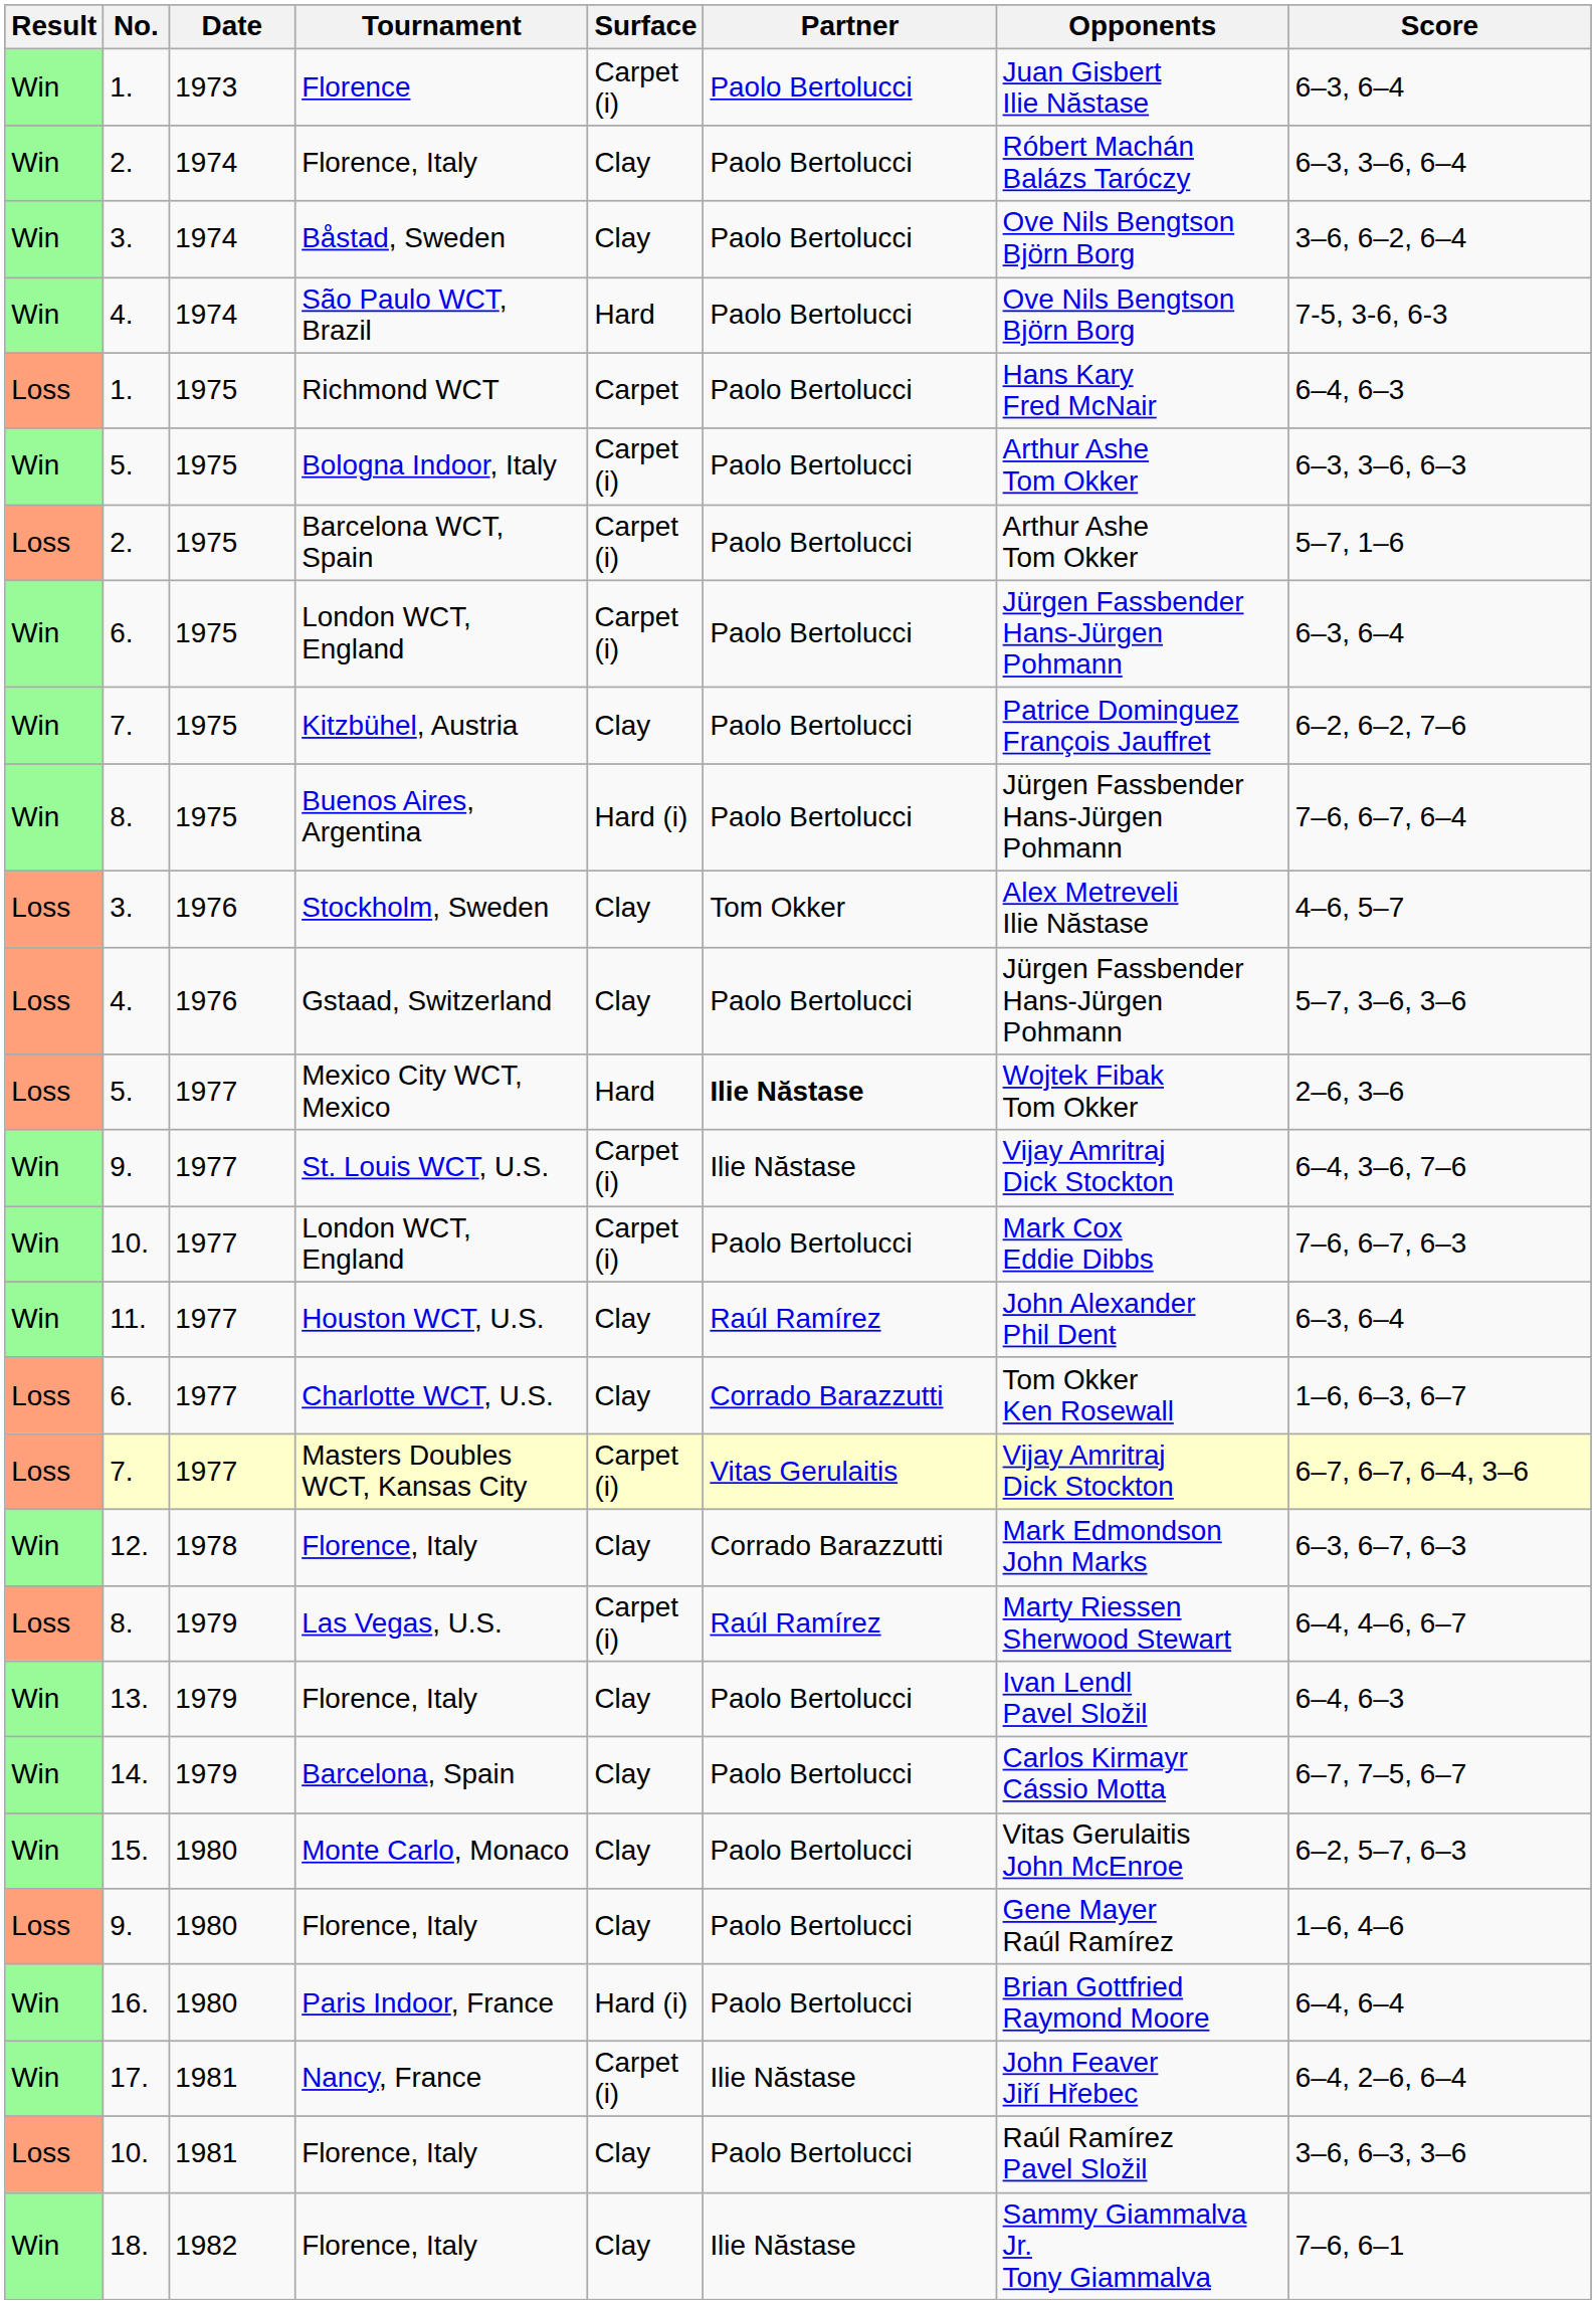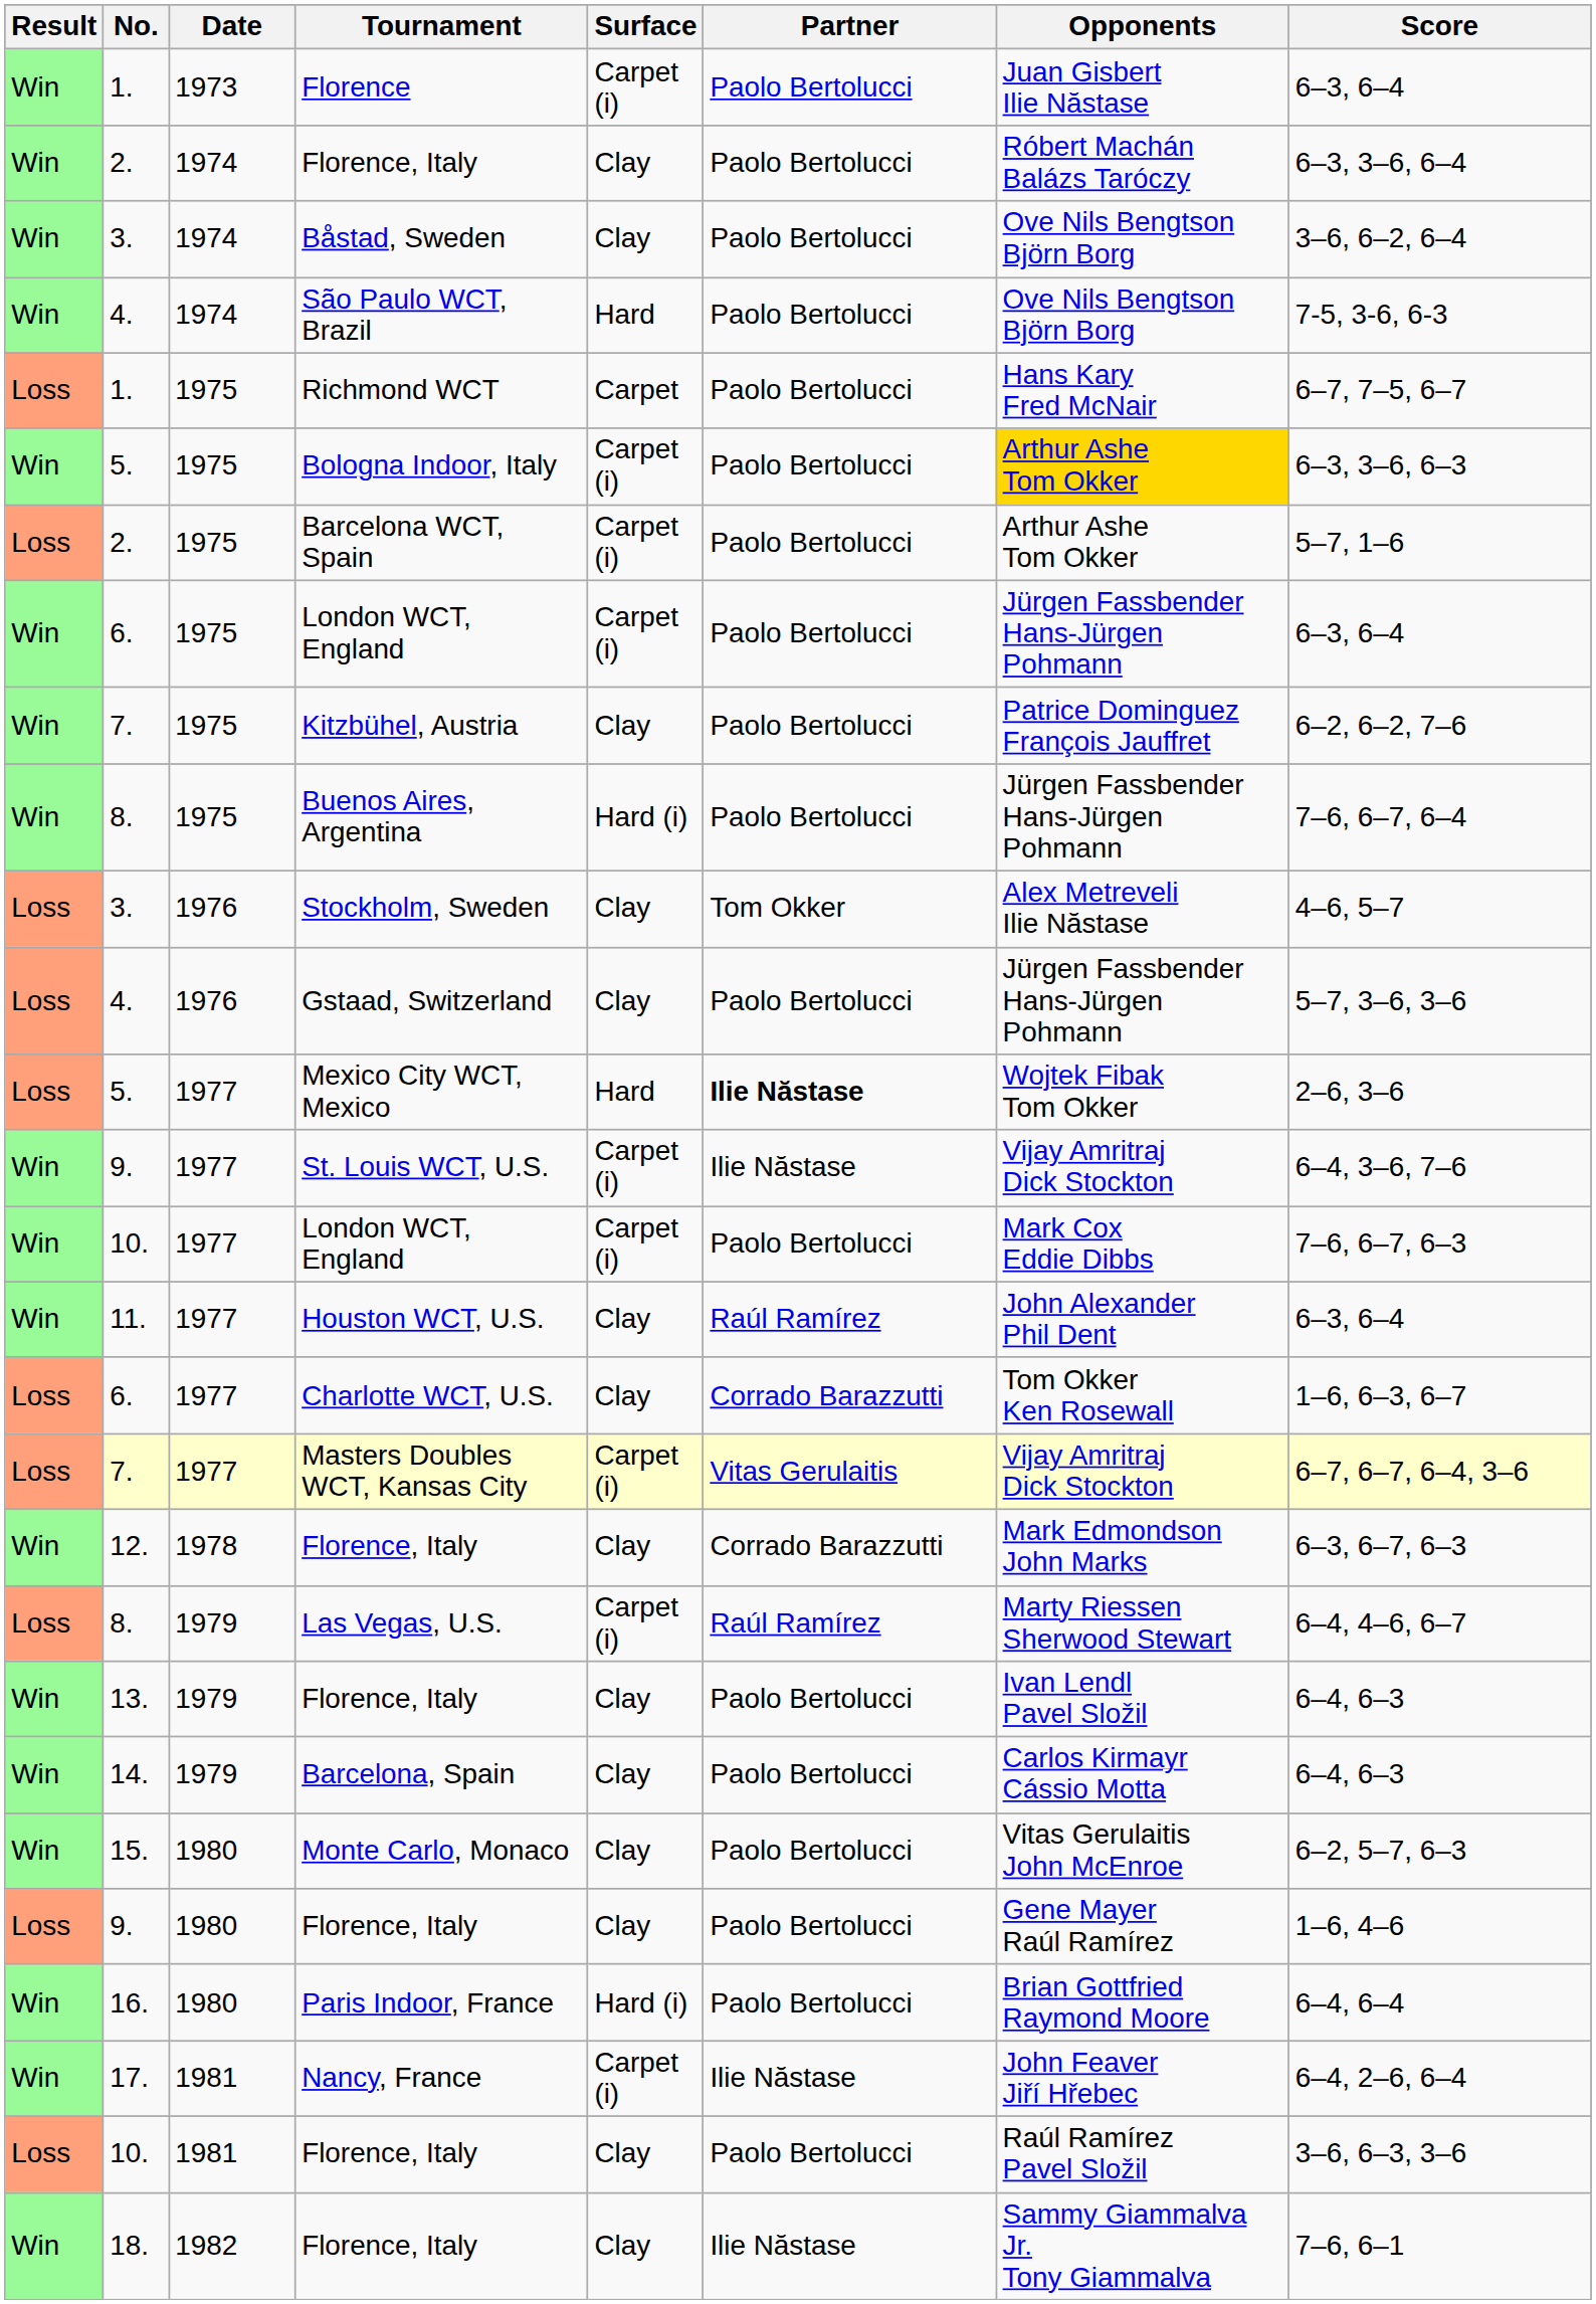Richmond WCT | Score: 6–4, 6–3 -> 6–7, 7–5, 6–7
Bologna Indoor, Italy | Opponents: no background -> gold background
Barcelona, Spain | Score: 6–7, 7–5, 6–7 -> 6–4, 6–3
